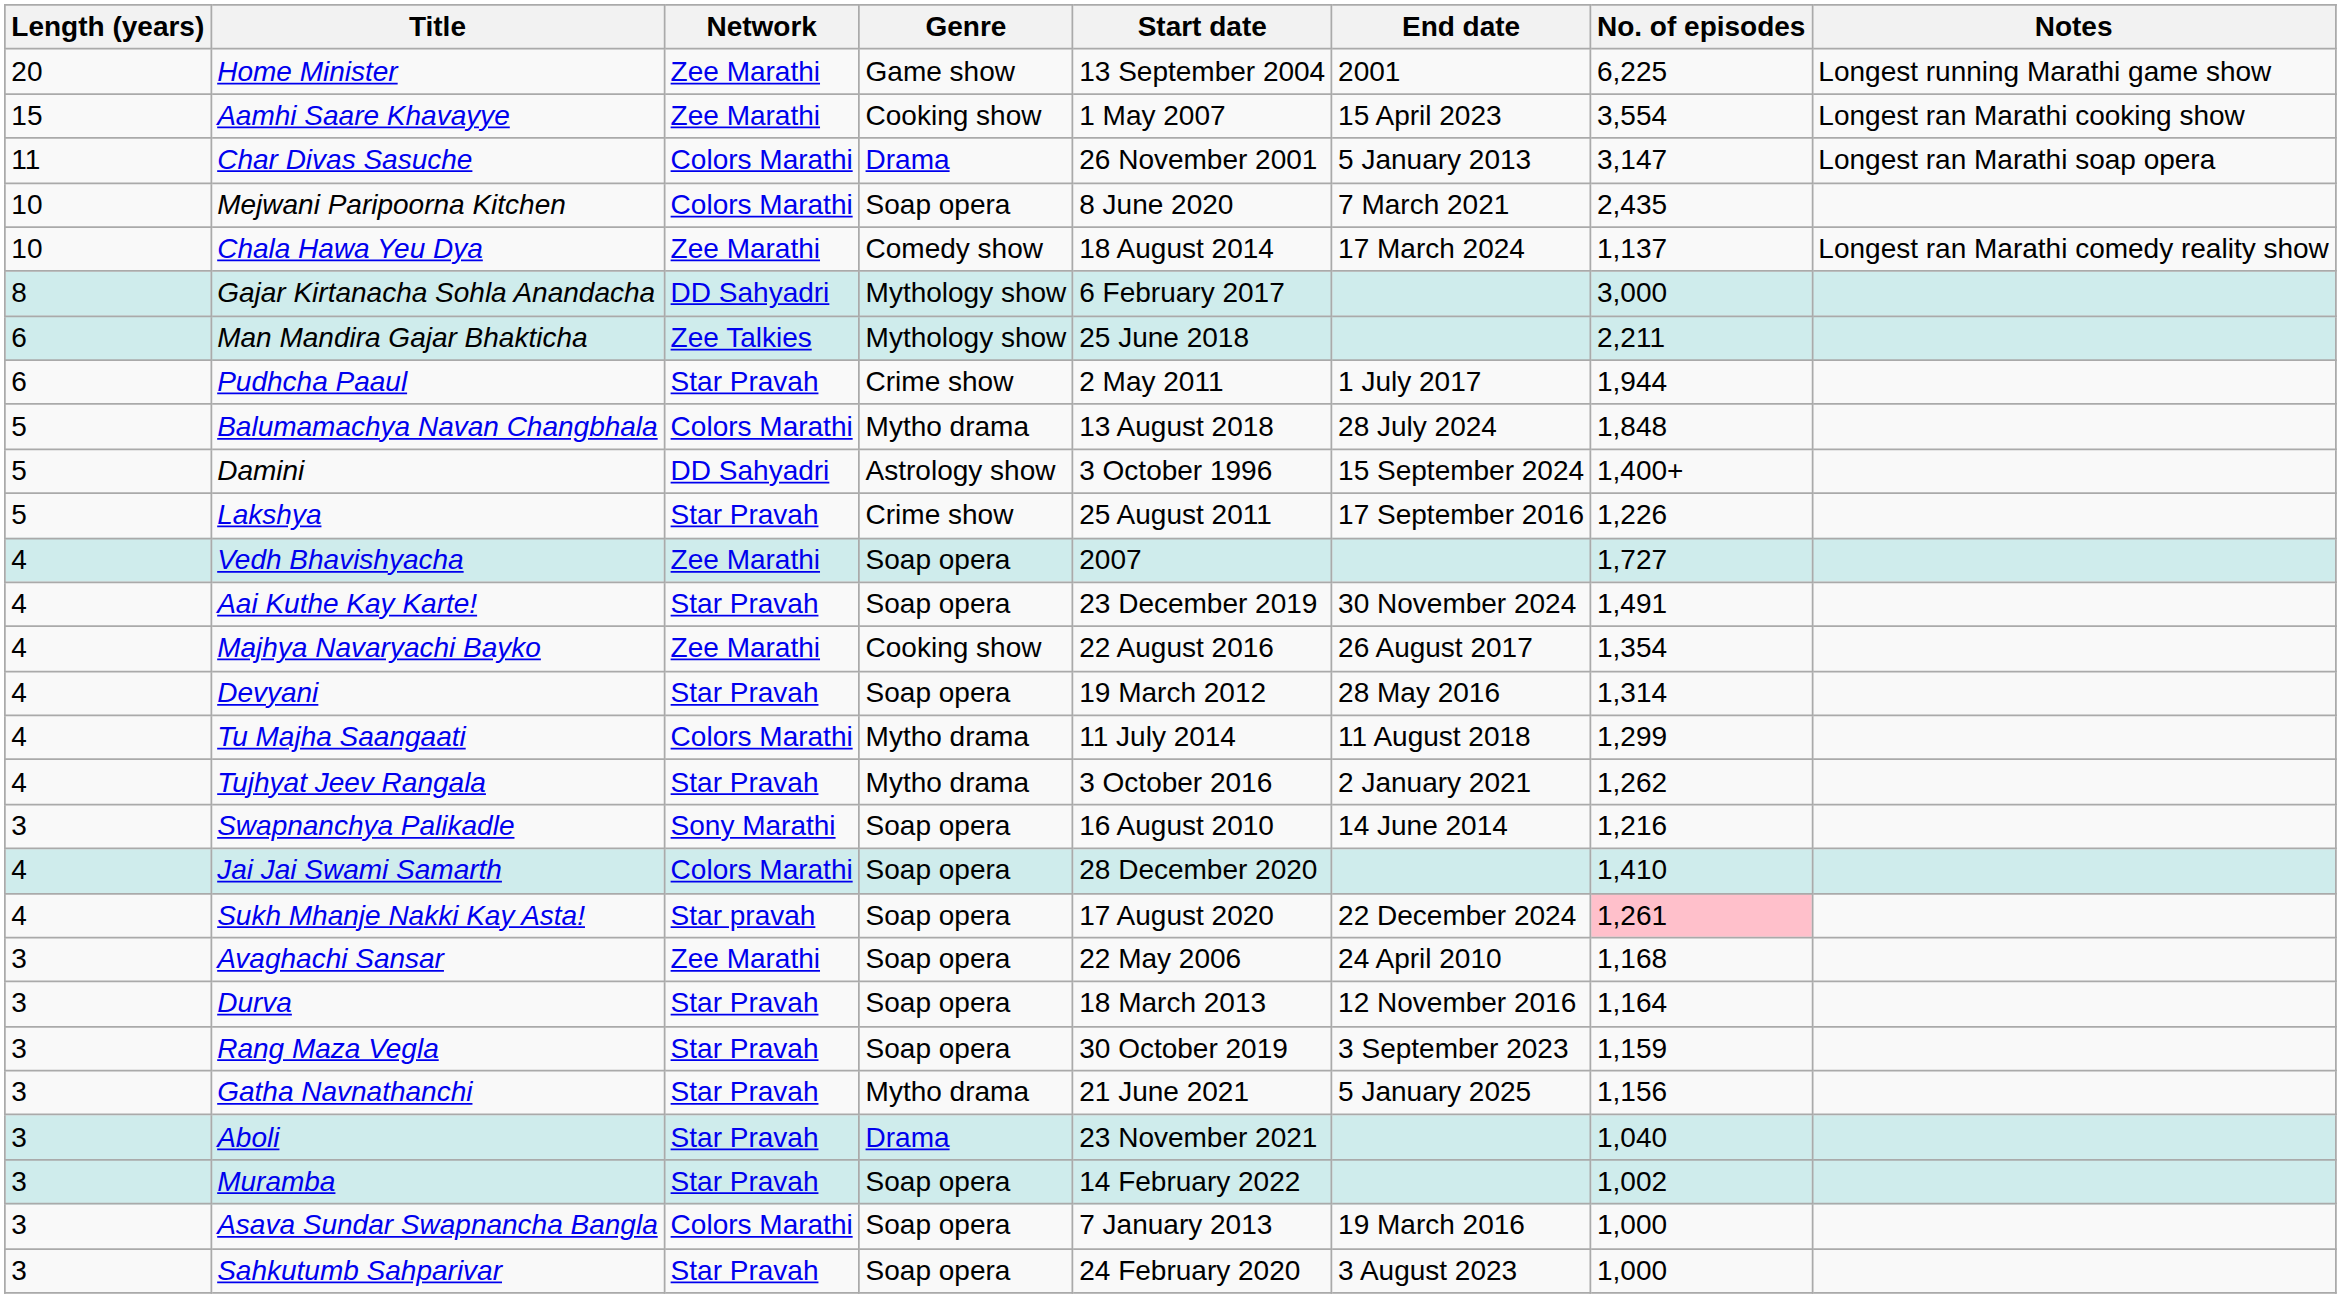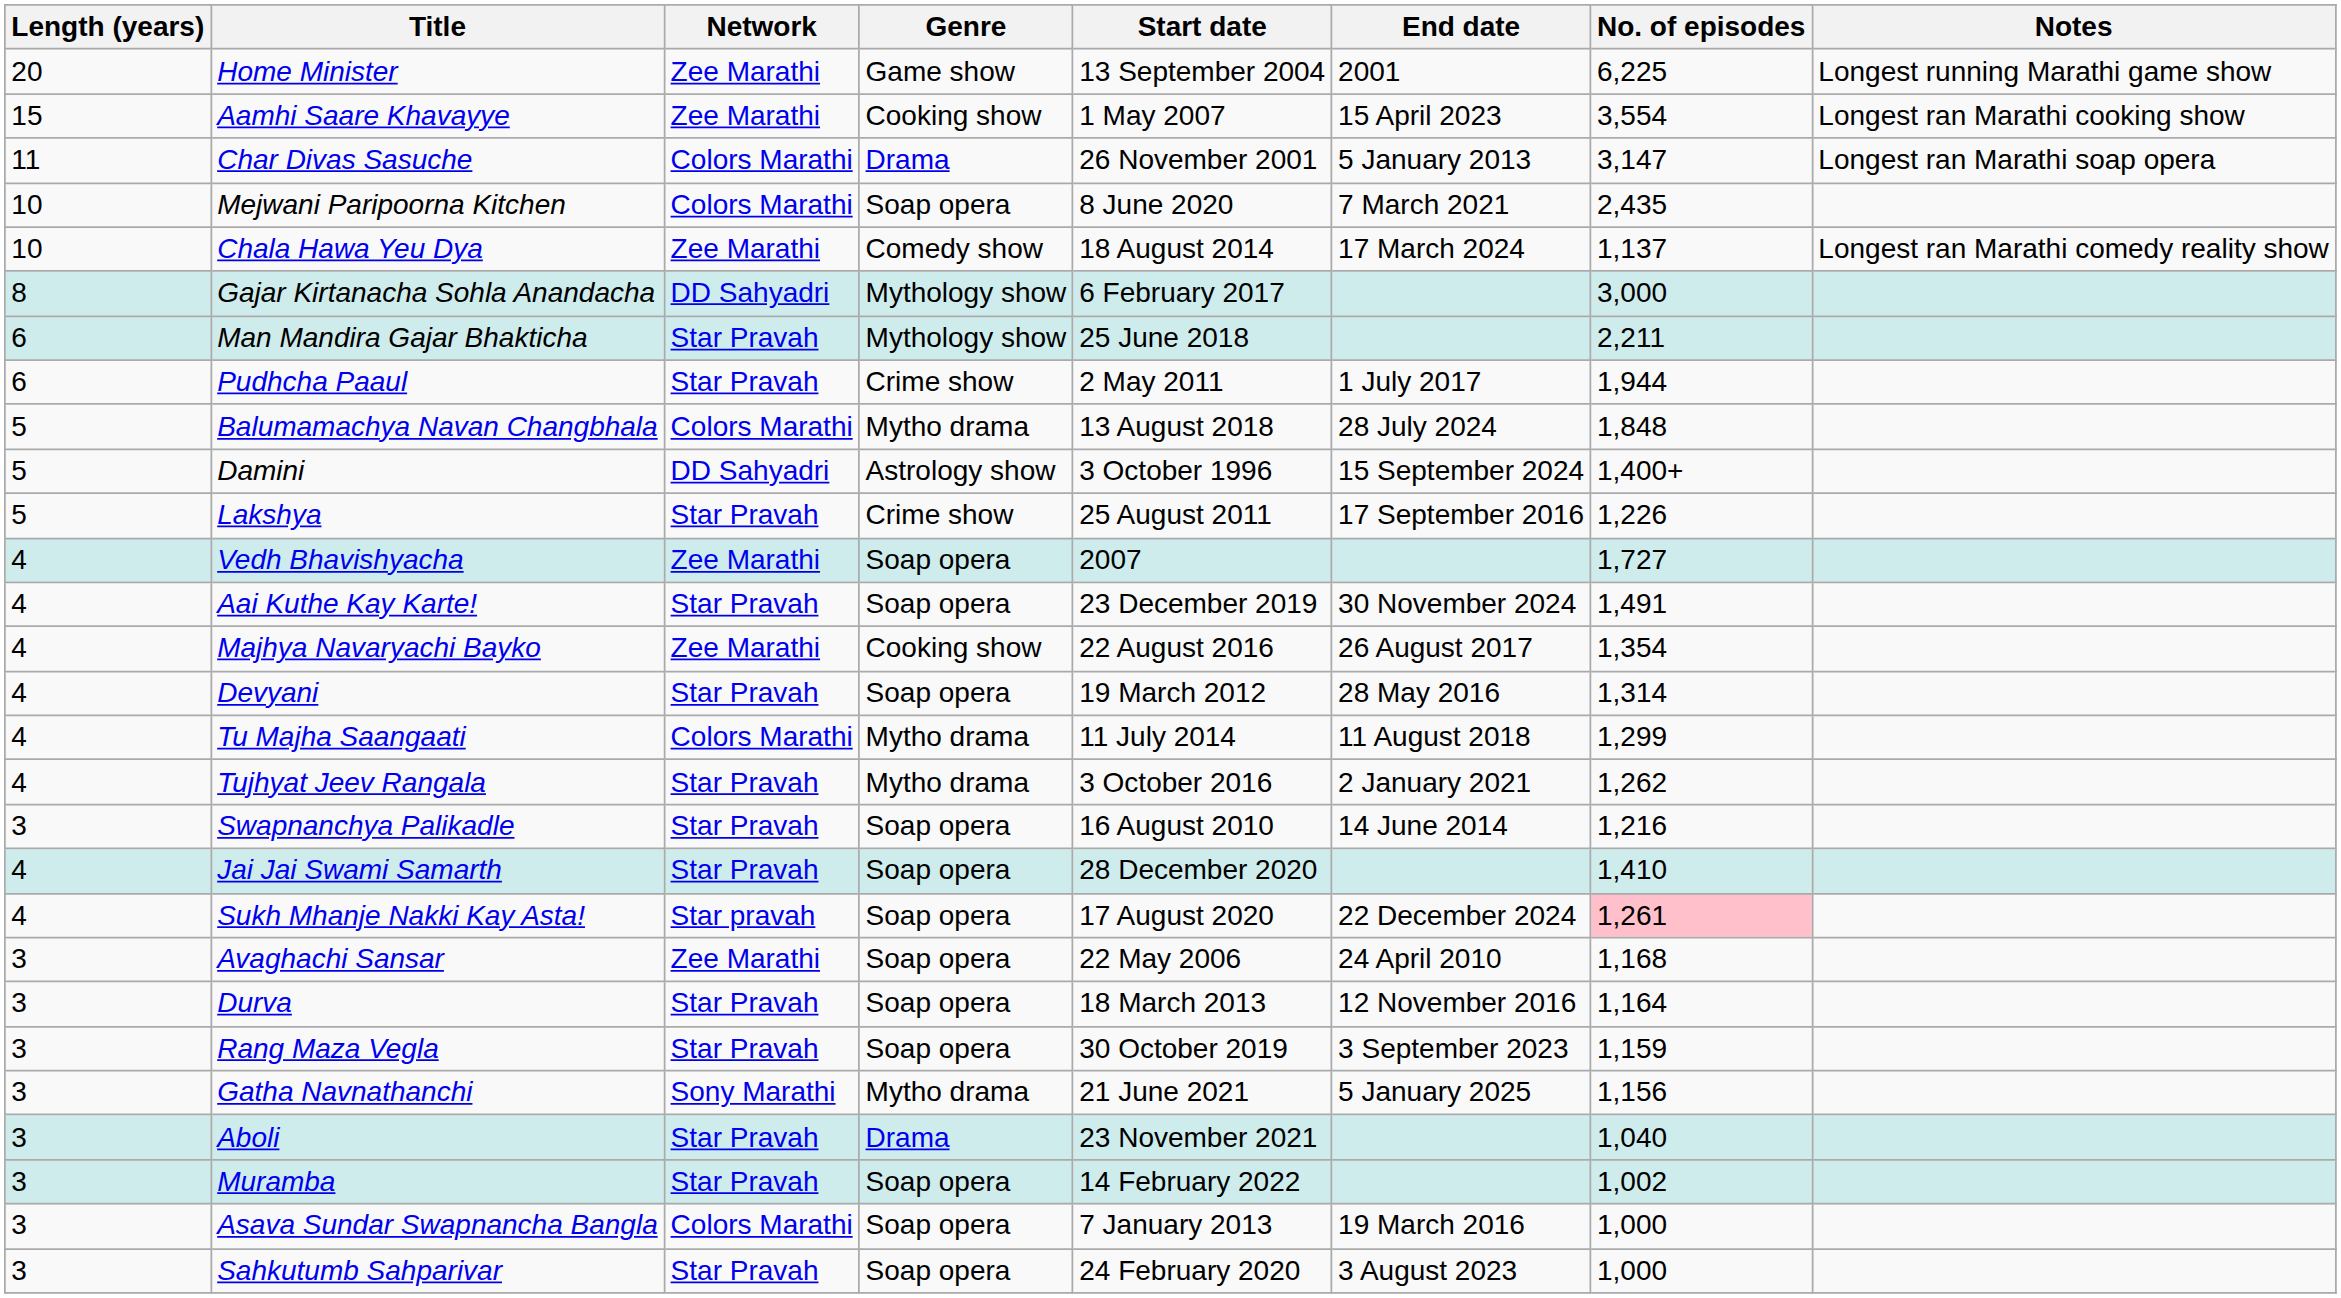Man Mandira Gajar Bhakticha | Network: Zee Talkies -> Star Pravah
Swapnanchya Palikadle | Network: Sony Marathi -> Star Pravah
Jai Jai Swami Samarth | Network: Colors Marathi -> Star Pravah
Gatha Navnathanchi | Network: Star Pravah -> Sony Marathi
